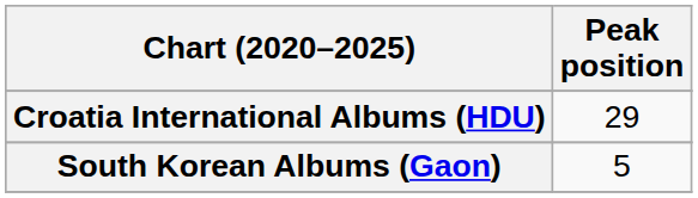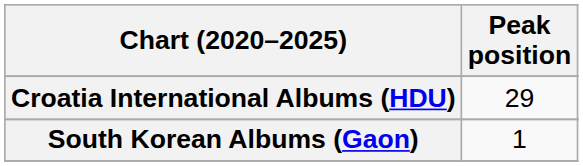South Korean Albums (Gaon) | Peak position: 5 -> 1
